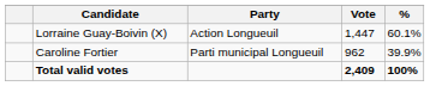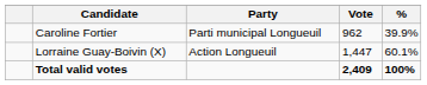rows swapped: Lorraine Guay-Boivin (X) <-> Caroline Fortier
